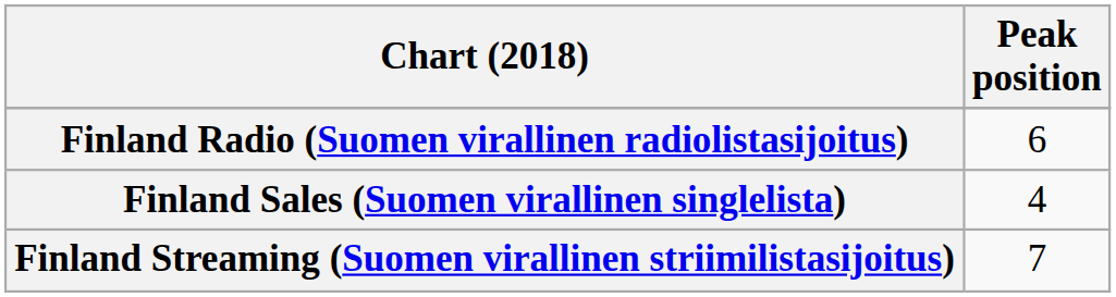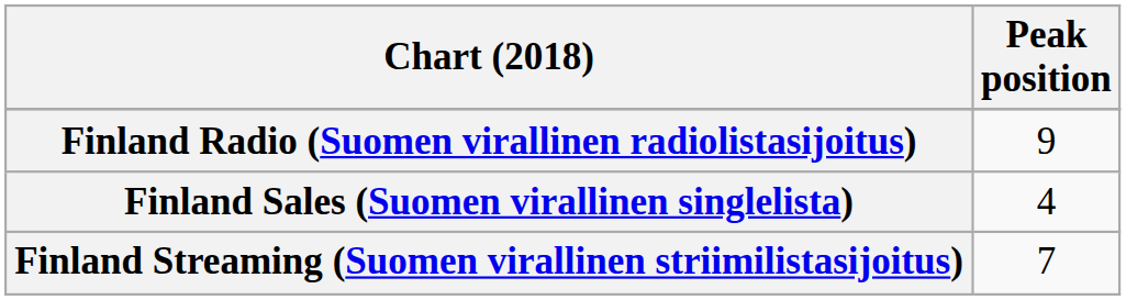Finland Radio (Suomen virallinen radiolistasijoitus) | Peak position: 6 -> 9
